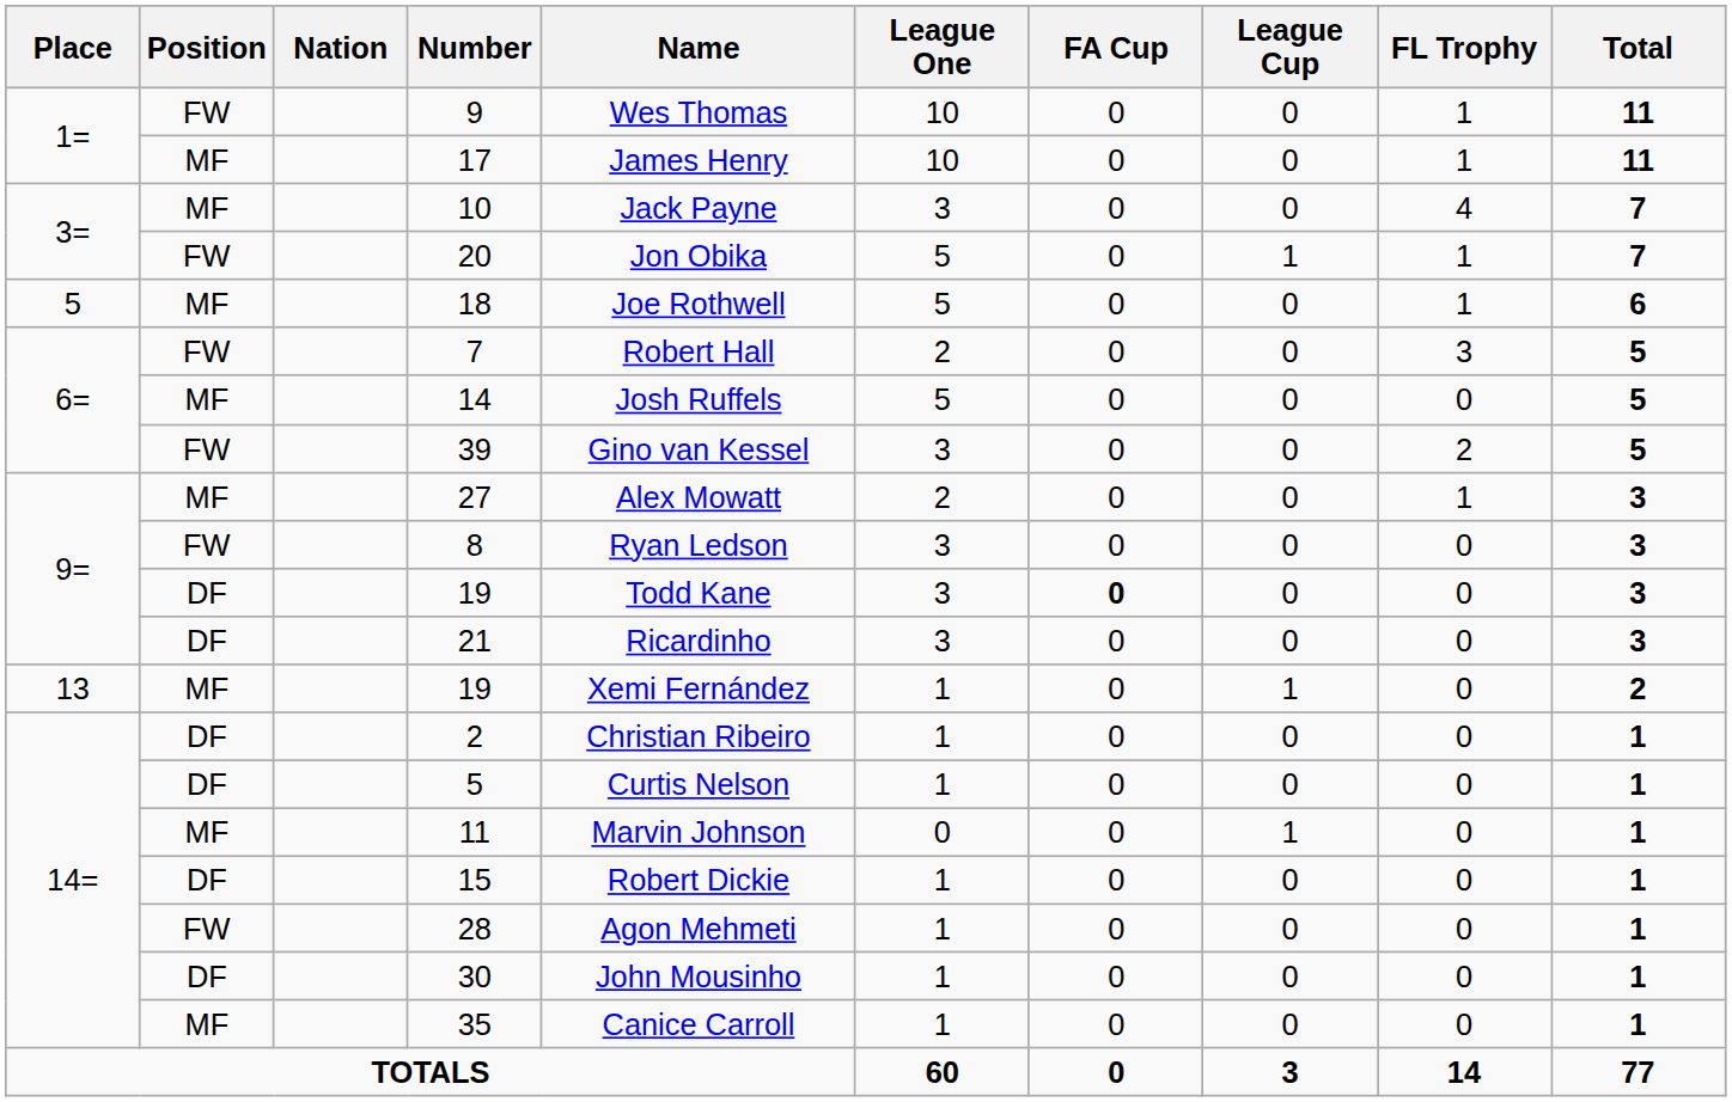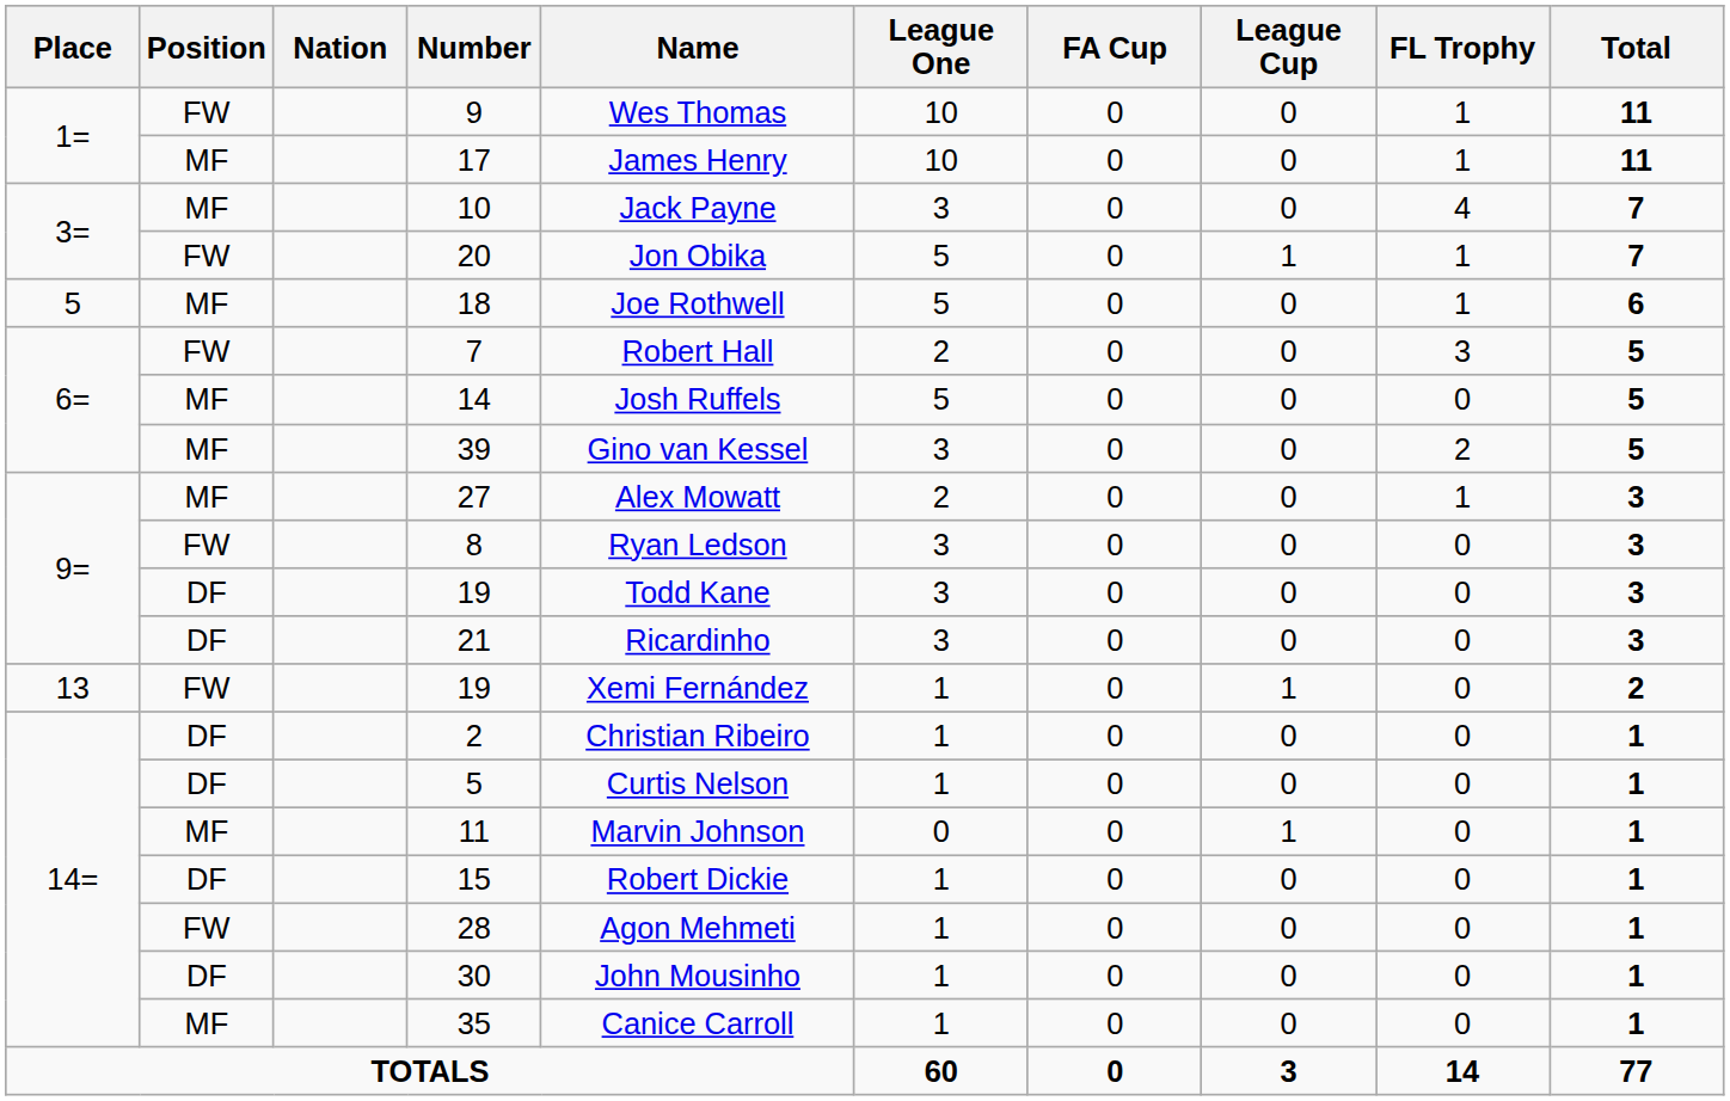39 | Position: FW -> MF
9= / 19 | FA Cup: bold -> normal
13 / 19 | Position: MF -> FW
